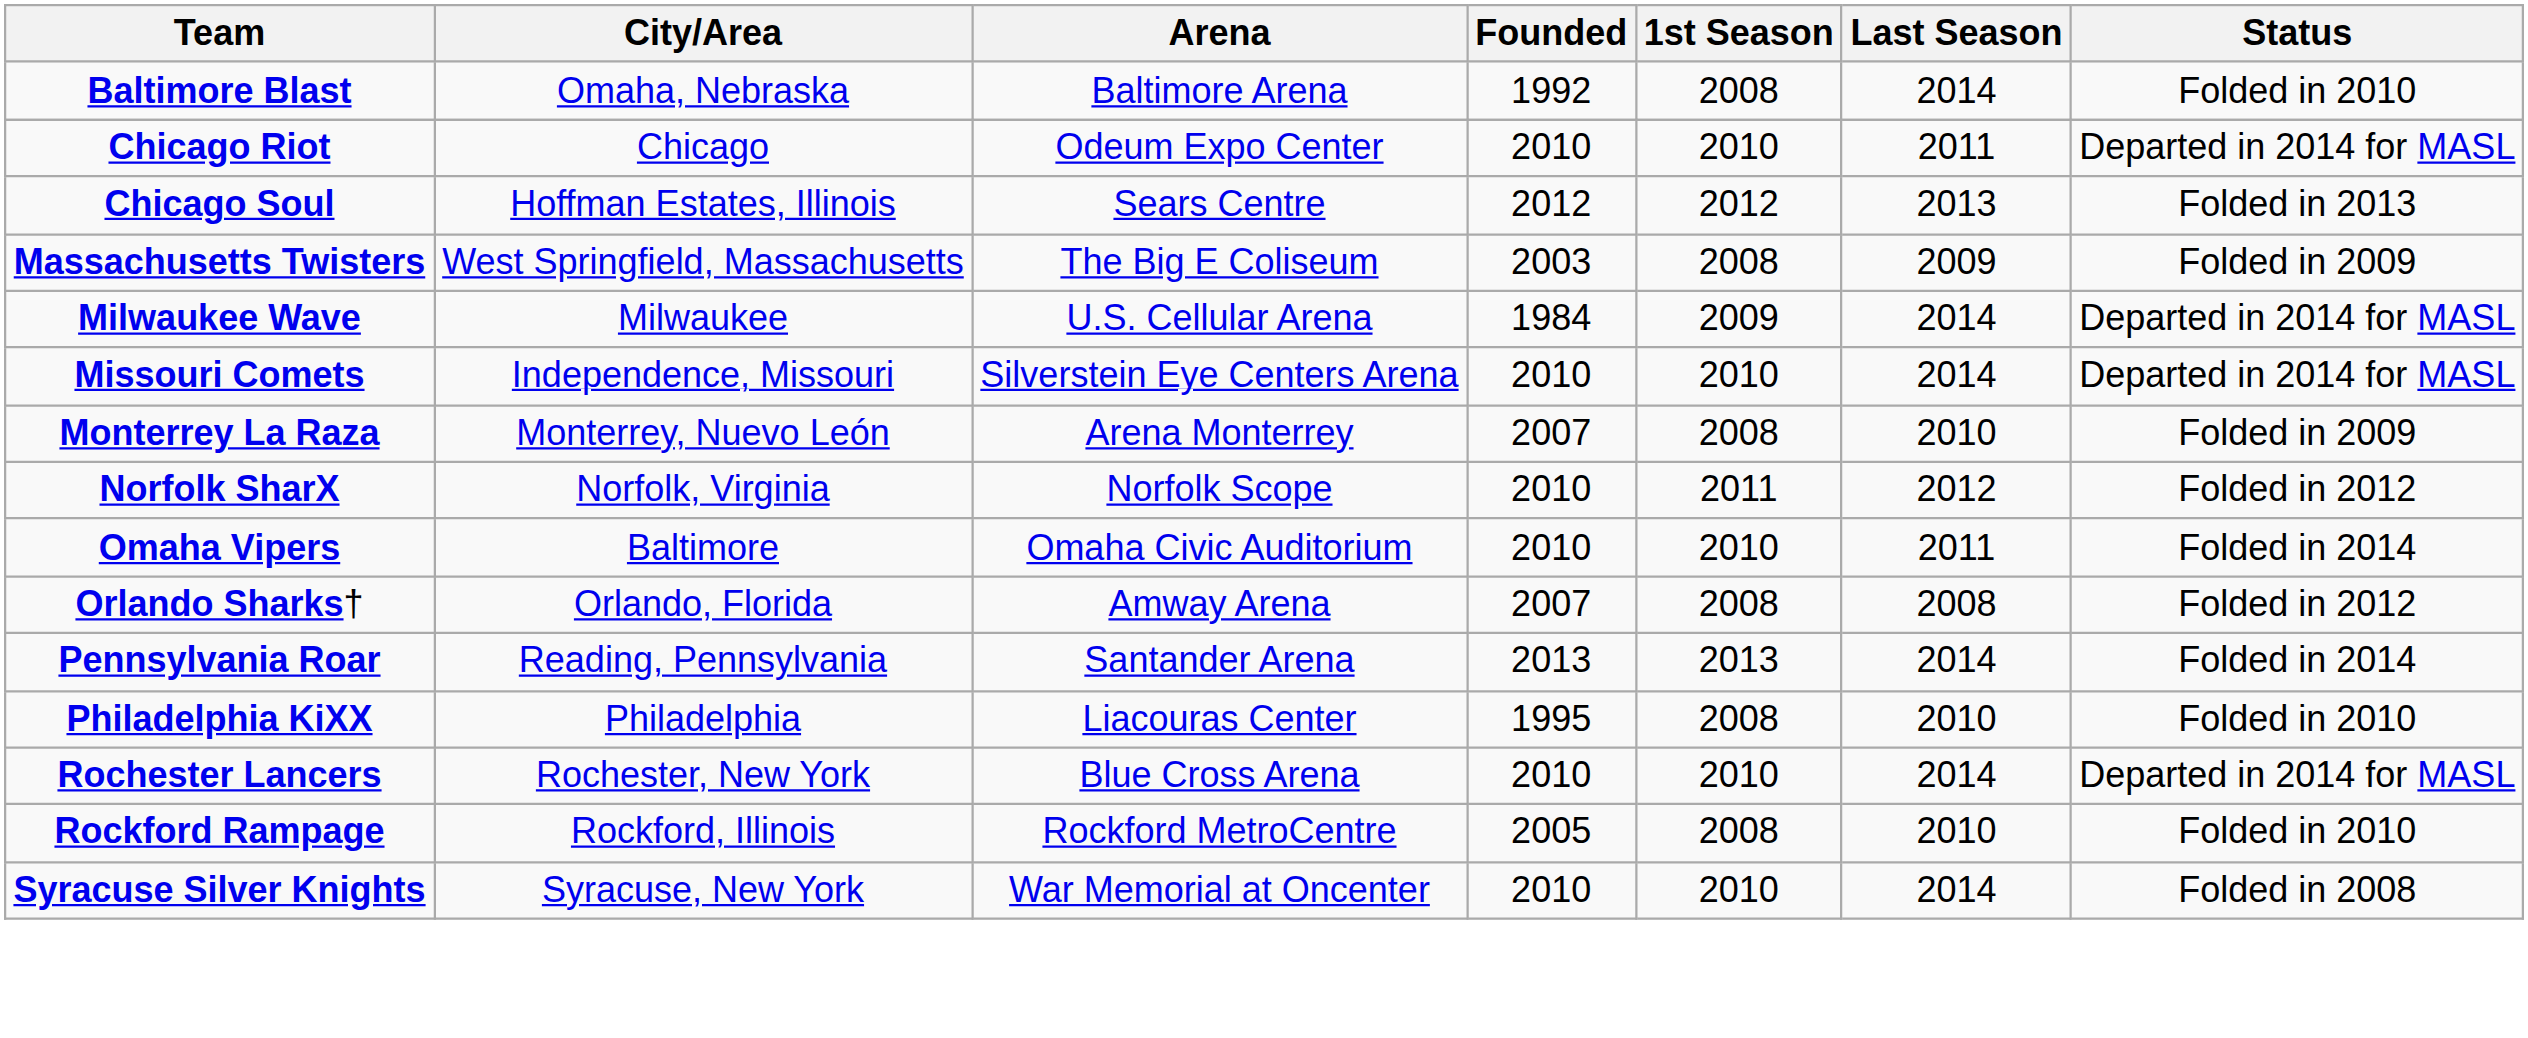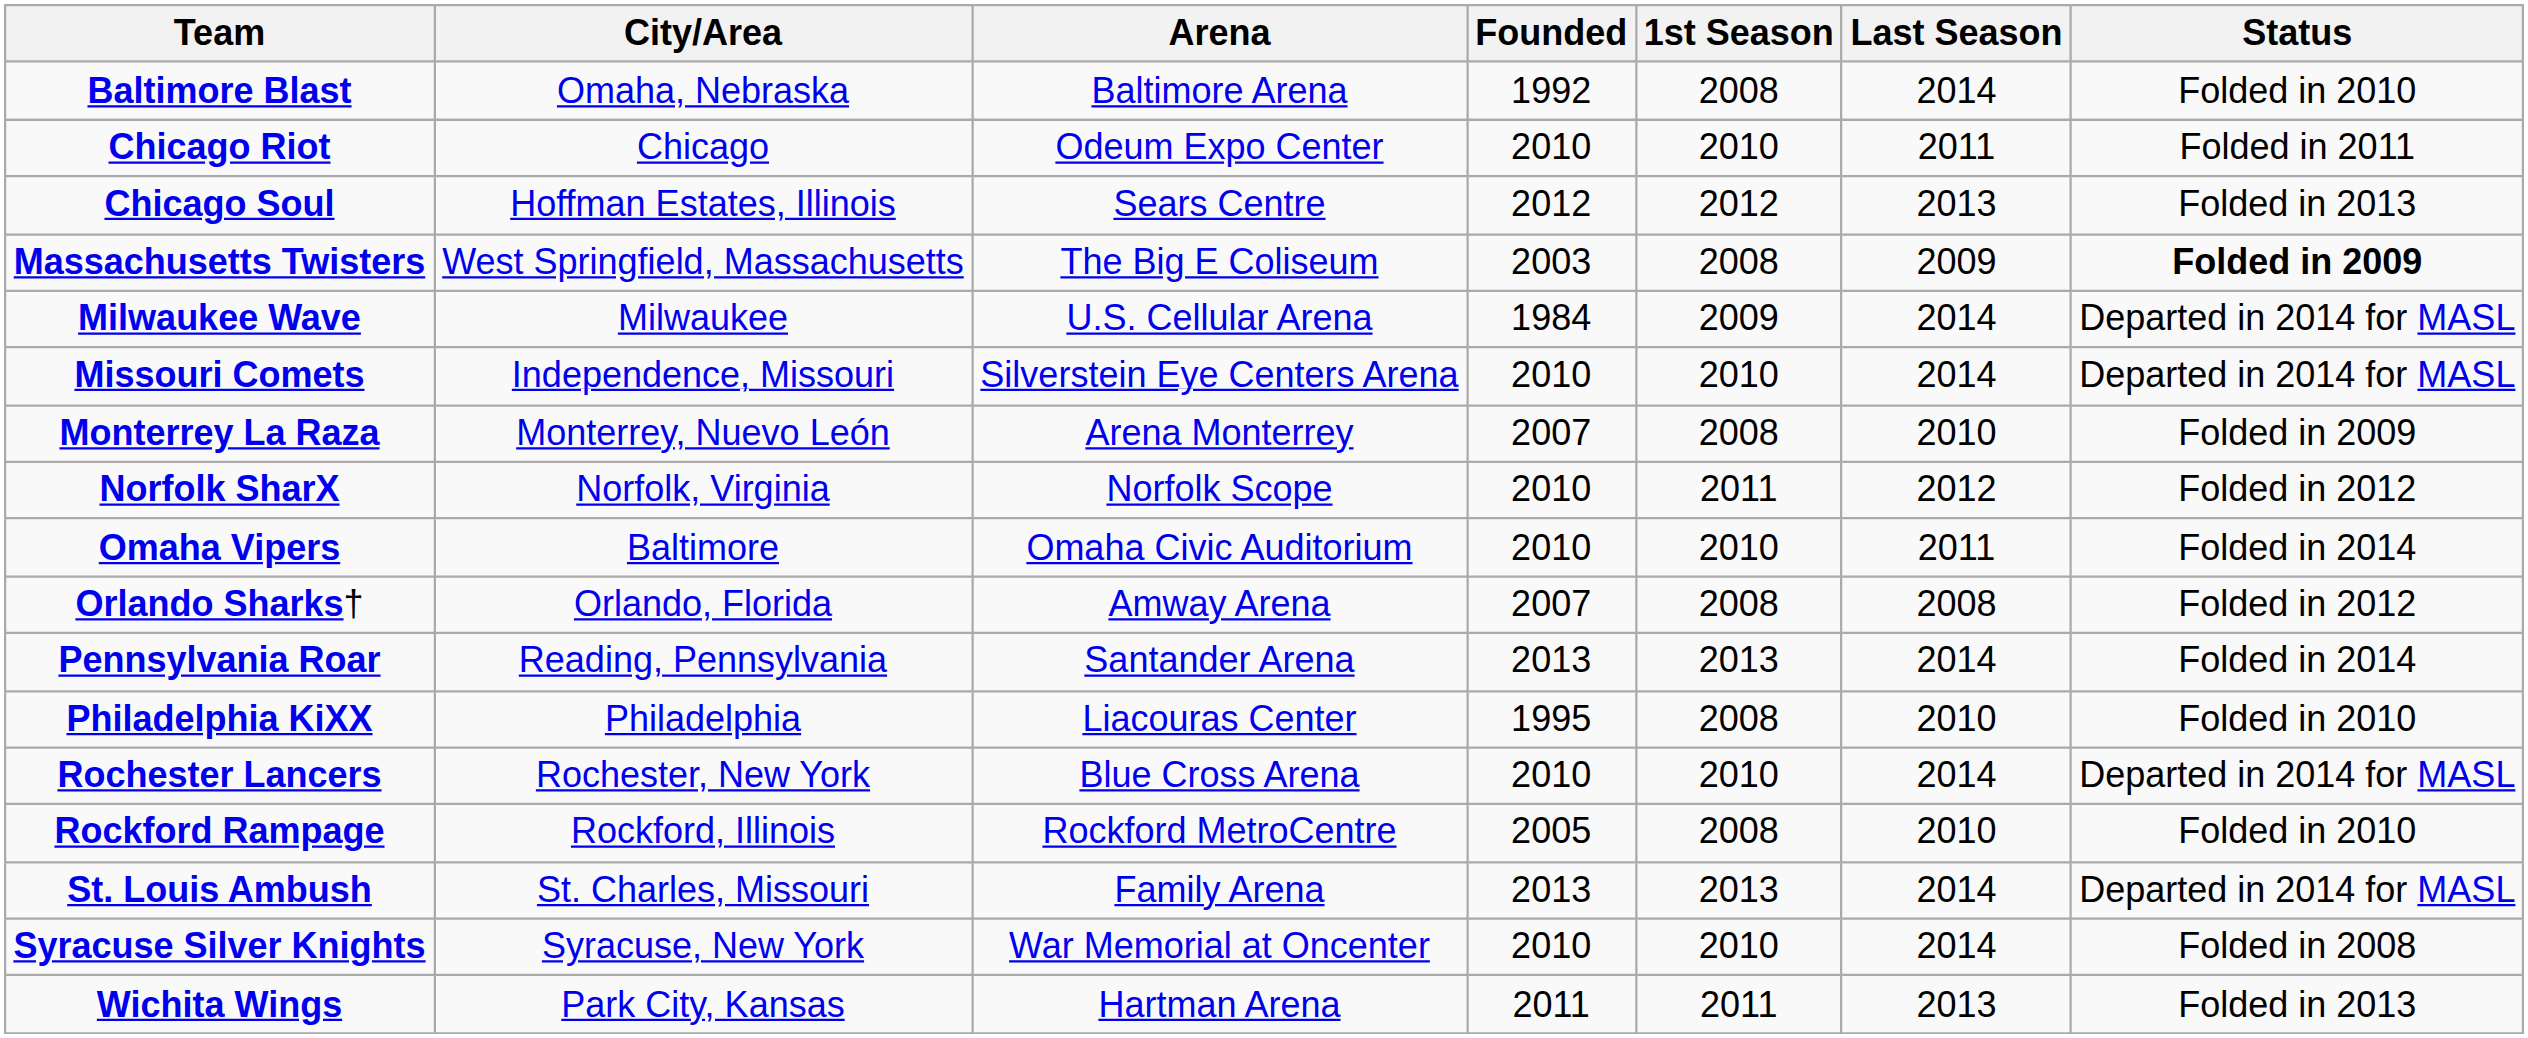Chicago Riot | Status: Departed in 2014 for MASL -> Folded in 2011
Massachusetts Twisters | Status: normal -> bold
+ row: St. Louis Ambush | St. Charles, Missouri | Family Arena | 2013 | 2013 | 2014 | Departed in 2014 for MASL
+ row: Wichita Wings | Park City, Kansas | Hartman Arena | 2011 | 2011 | 2013 | Folded in 2013
